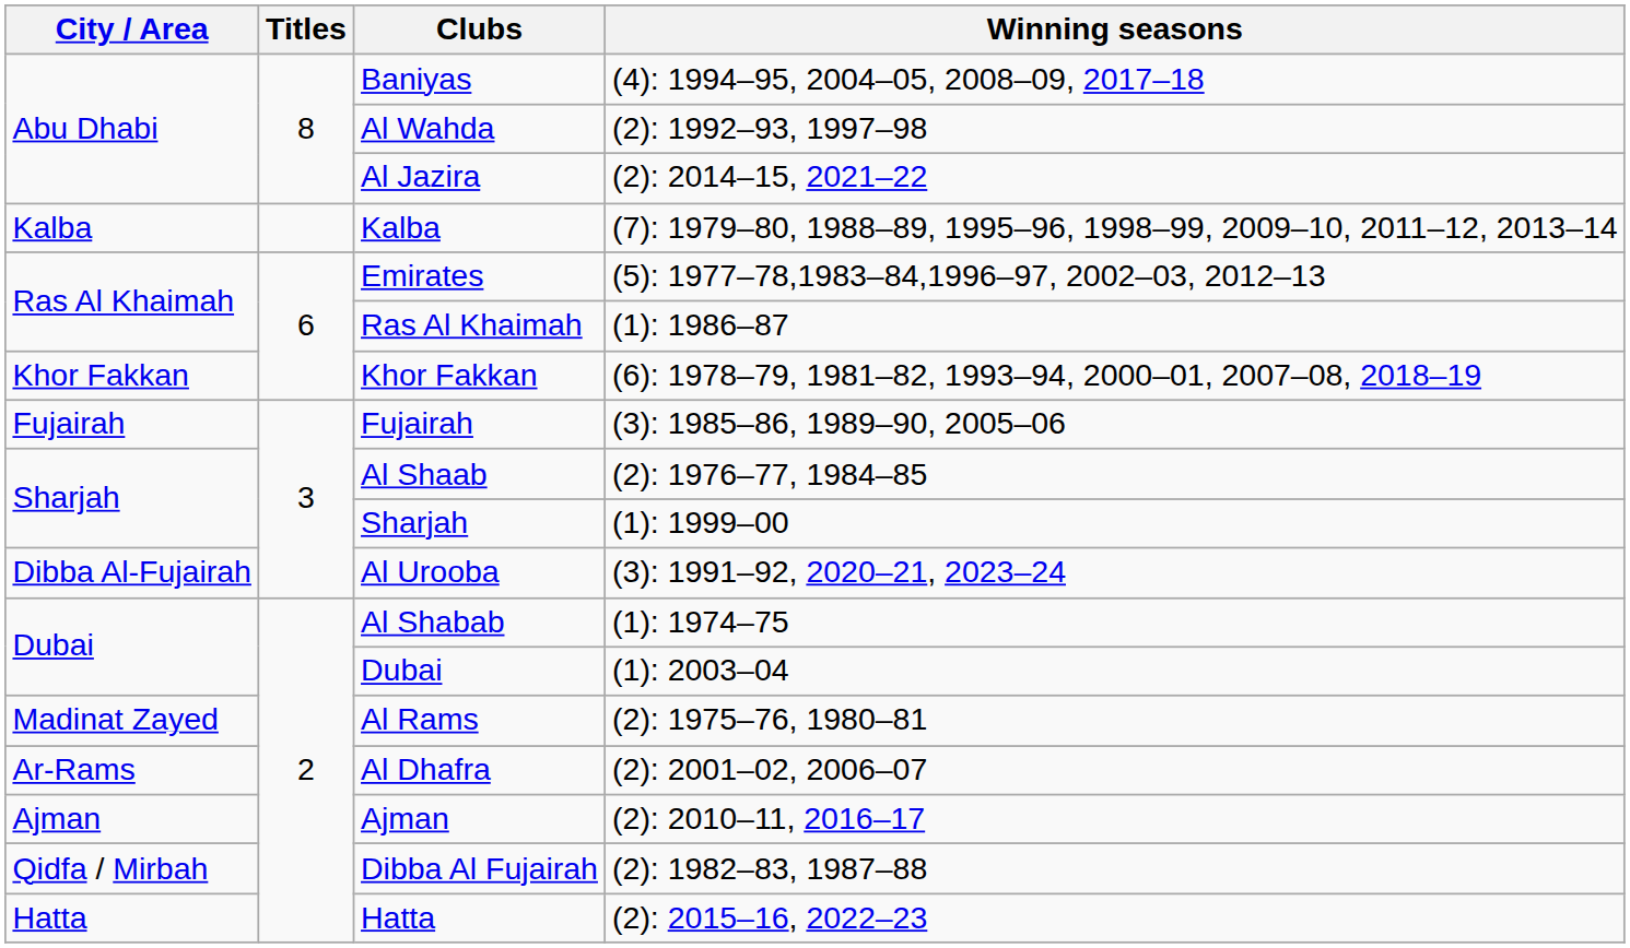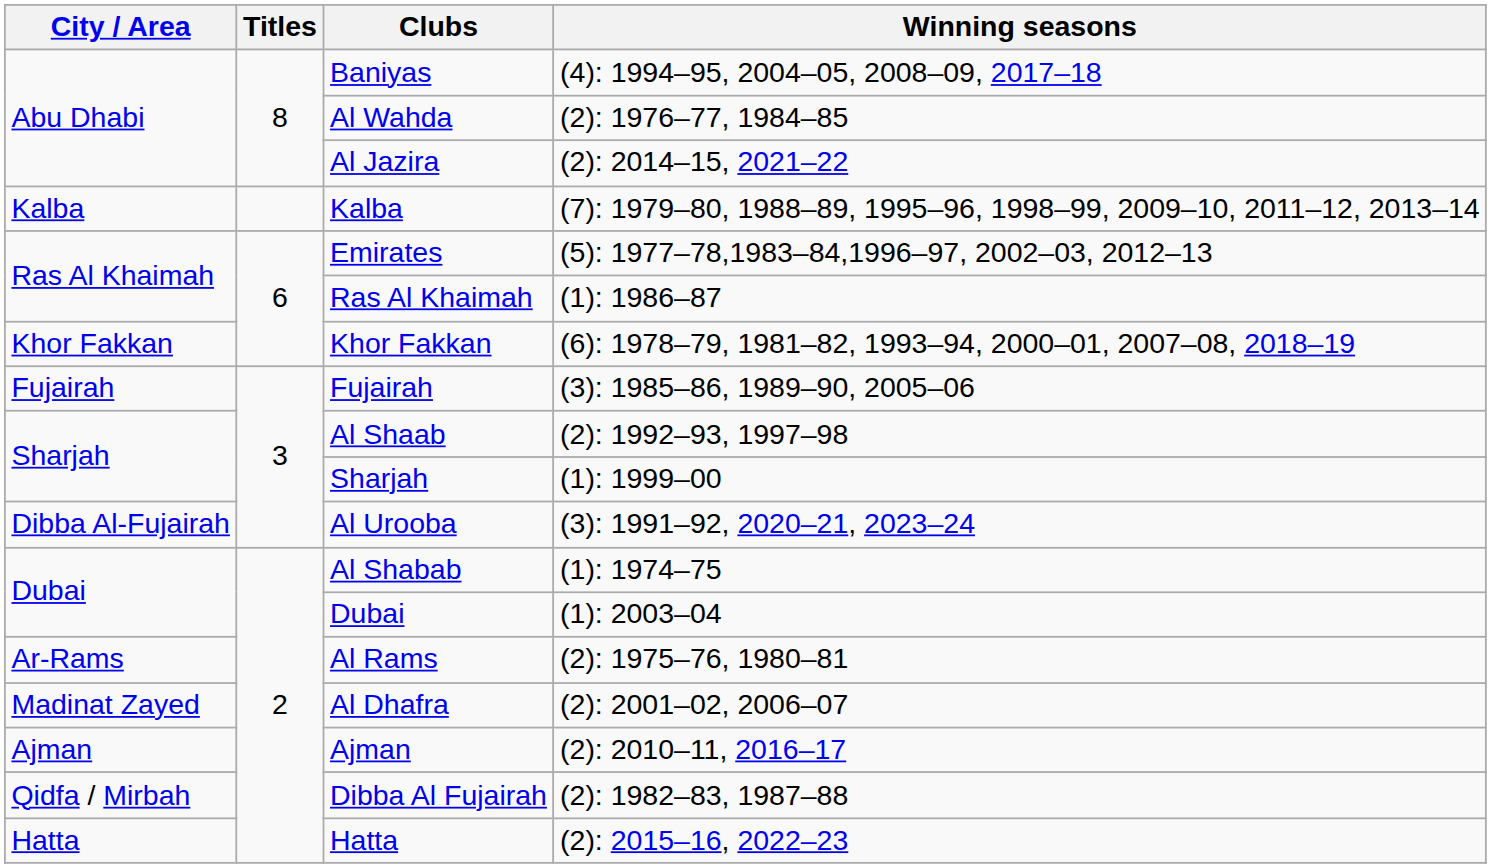Al Wahda | Winning seasons: (2): 1992–93, 1997–98 -> (2): 1976–77, 1984–85
Al Shaab | Winning seasons: (2): 1976–77, 1984–85 -> (2): 1992–93, 1997–98
Al Rams | City / Area: Madinat Zayed -> Ar-Rams
Al Dhafra | City / Area: Ar-Rams -> Madinat Zayed
